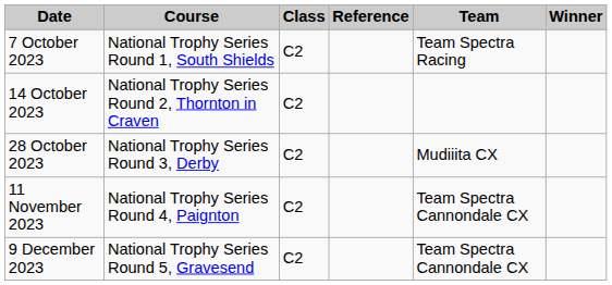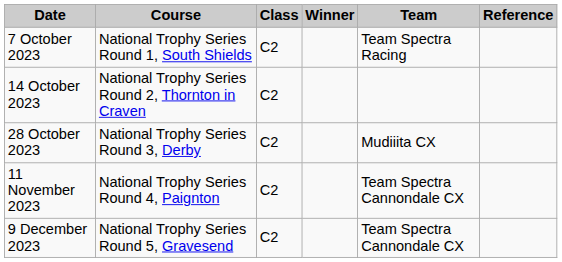columns swapped: Winner <-> Reference
